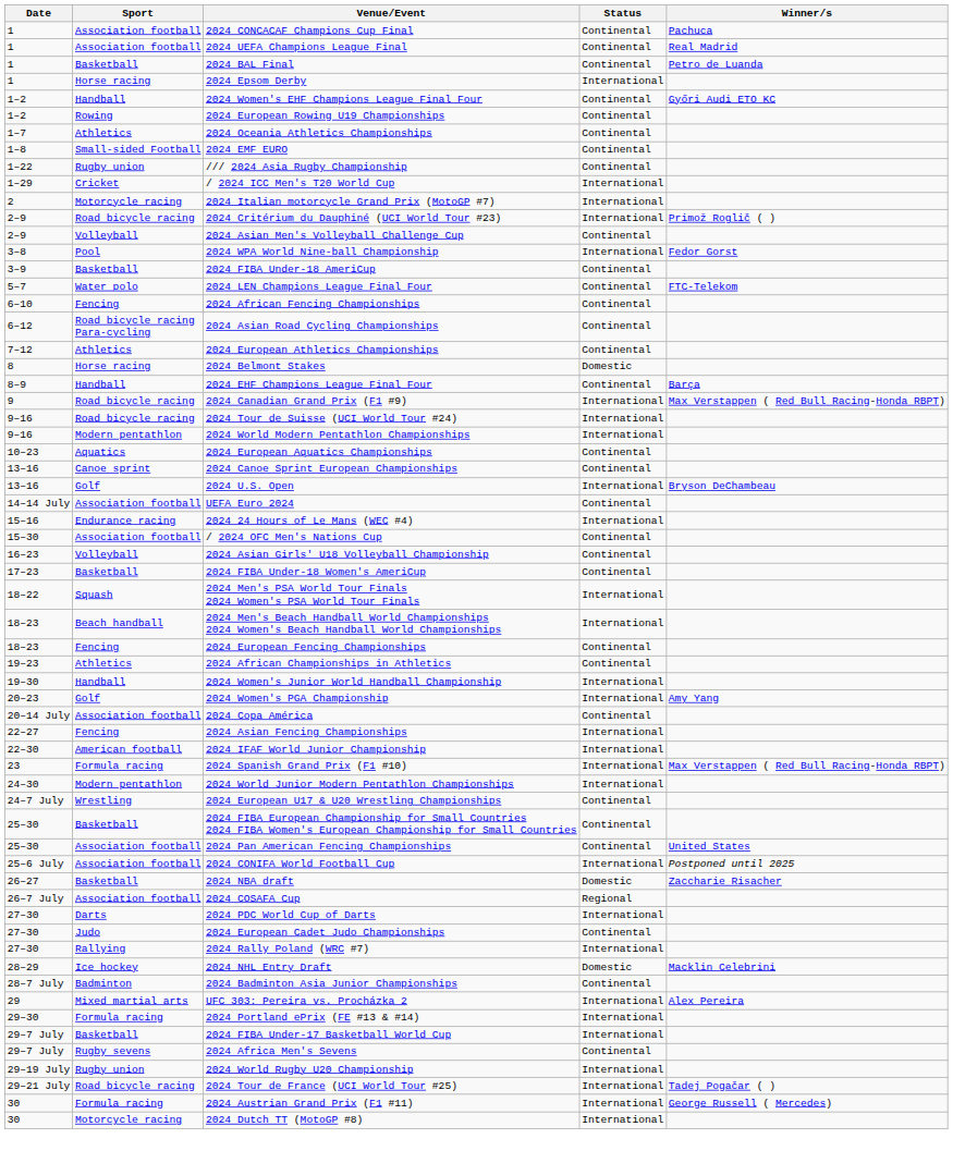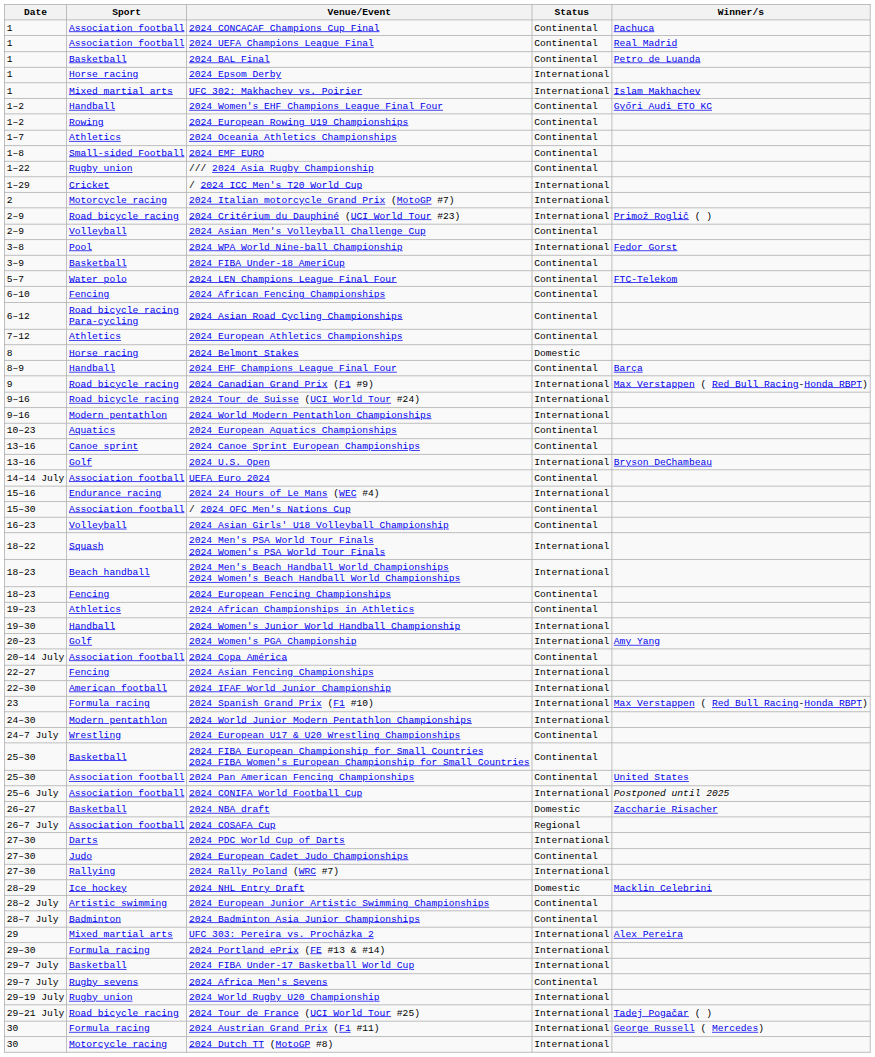+ row: 1 | Mixed martial arts | UFC 302: Makhachev vs. Poirier | International | Islam Makhachev
- row: 17–23 | Basketball | 2024 FIBA Under-18 Women's AmeriCup | Continental
+ row: 28–2 July | Artistic swimming | 2024 European Junior Artistic Swimming Championships | Continental
